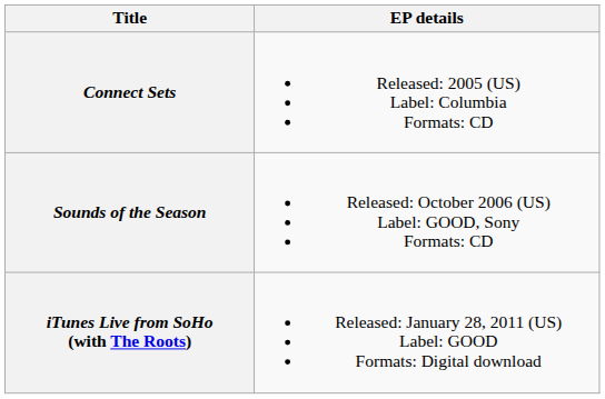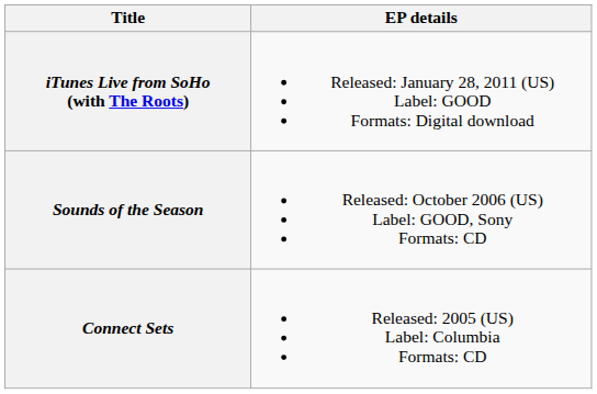rows swapped: Connect Sets <-> iTunes Live from SoHo (with The Roots)
